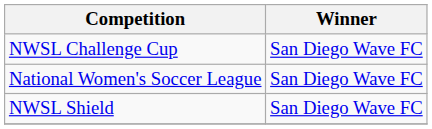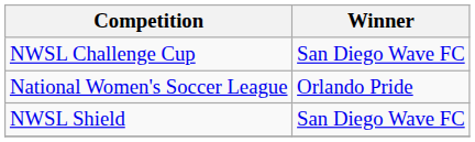National Women's Soccer League | Winner: San Diego Wave FC -> Orlando Pride
